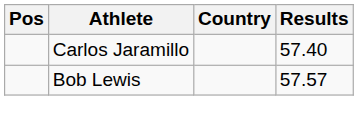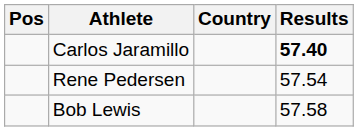Carlos Jaramillo | Results: normal -> bold
+ row: Rene Pedersen | 57.54
Bob Lewis | Results: 57.57 -> 57.58
